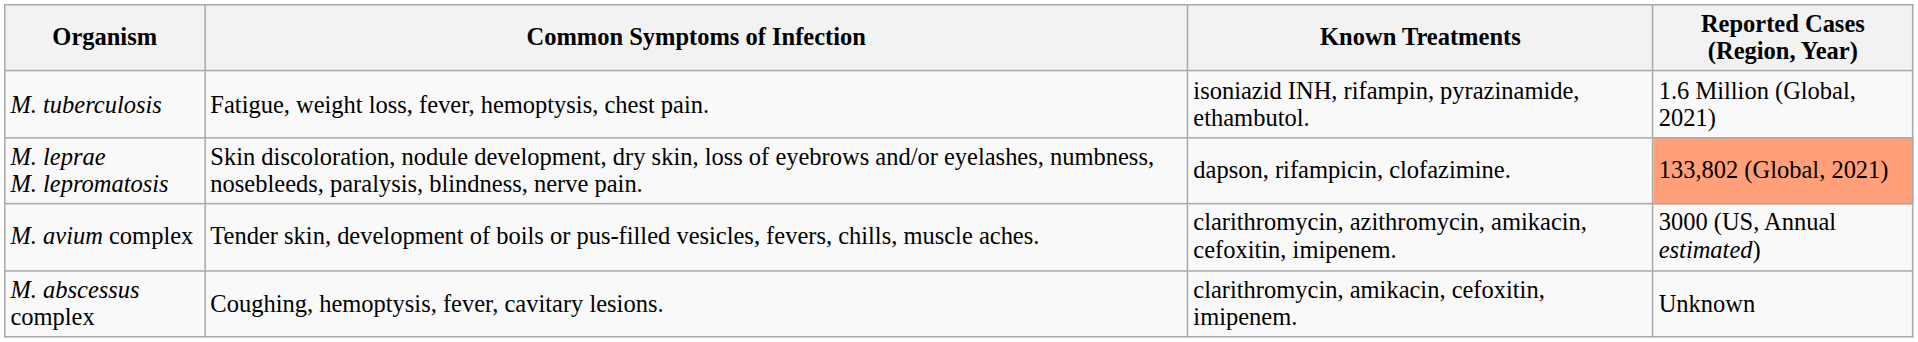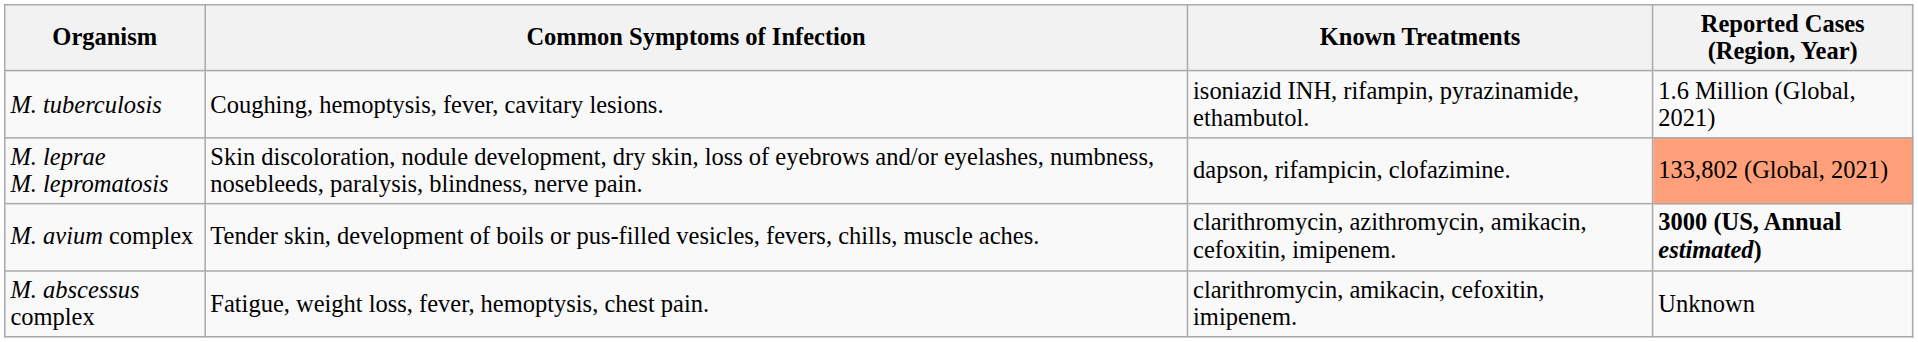M. tuberculosis | Common Symptoms of Infection: Fatigue, weight loss, fever, hemoptysis, chest pain. -> Coughing, hemoptysis, fever, cavitary lesions.
M. avium complex | Reported Cases (Region, Year): normal -> bold
M. abscessus complex | Common Symptoms of Infection: Coughing, hemoptysis, fever, cavitary lesions. -> Fatigue, weight loss, fever, hemoptysis, chest pain.
